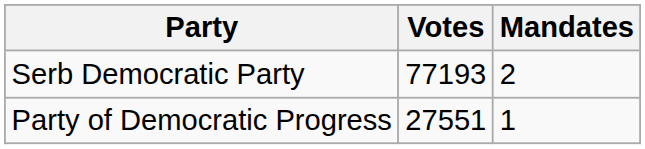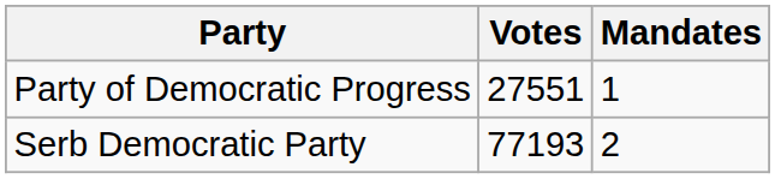rows swapped: Serb Democratic Party <-> Party of Democratic Progress
